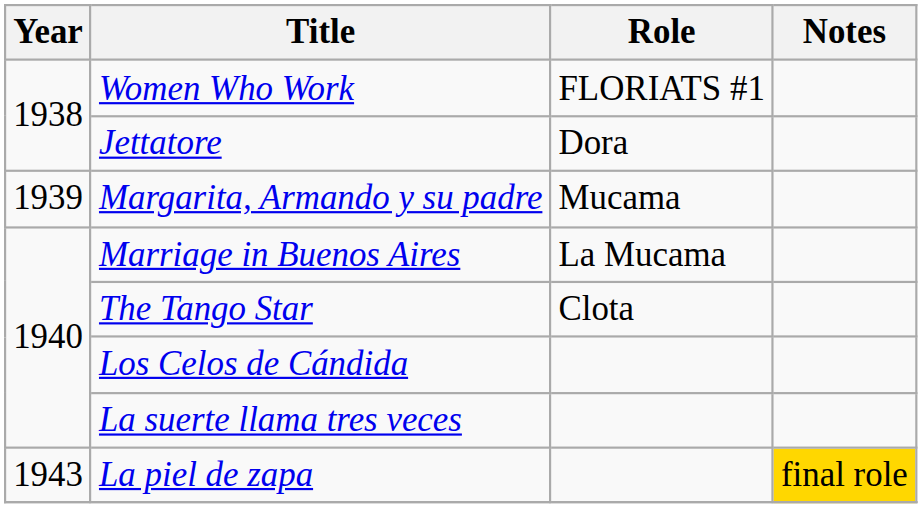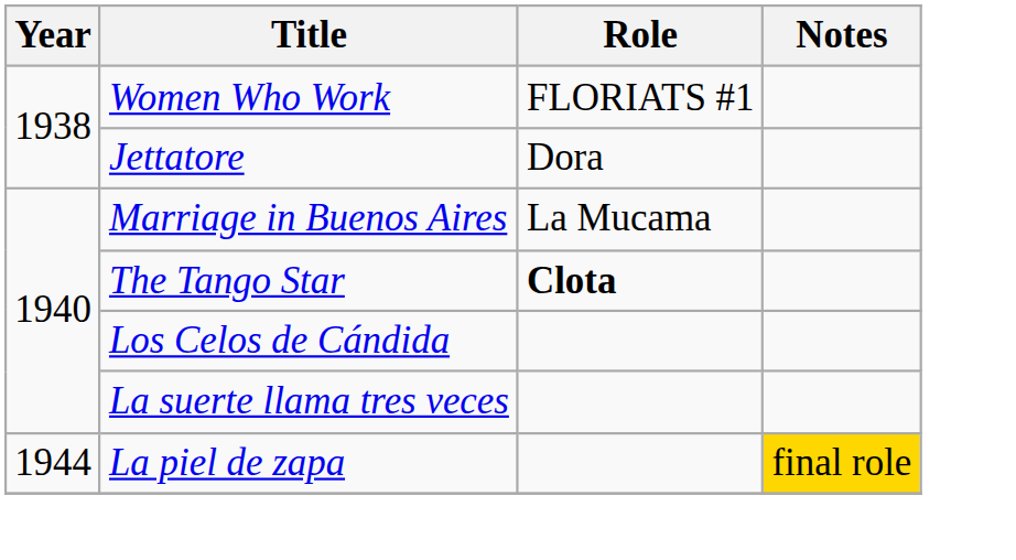- row: 1939 | Margarita, Armando y su padre | Mucama
The Tango Star | Role: normal -> bold
La piel de zapa | Year: 1943 -> 1944
